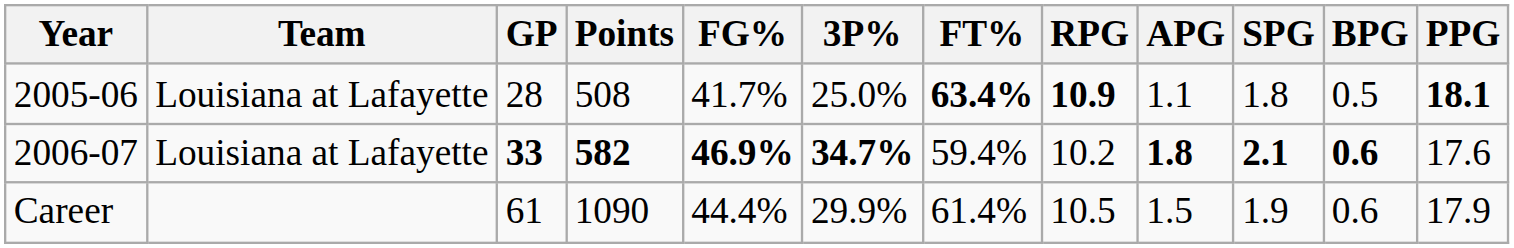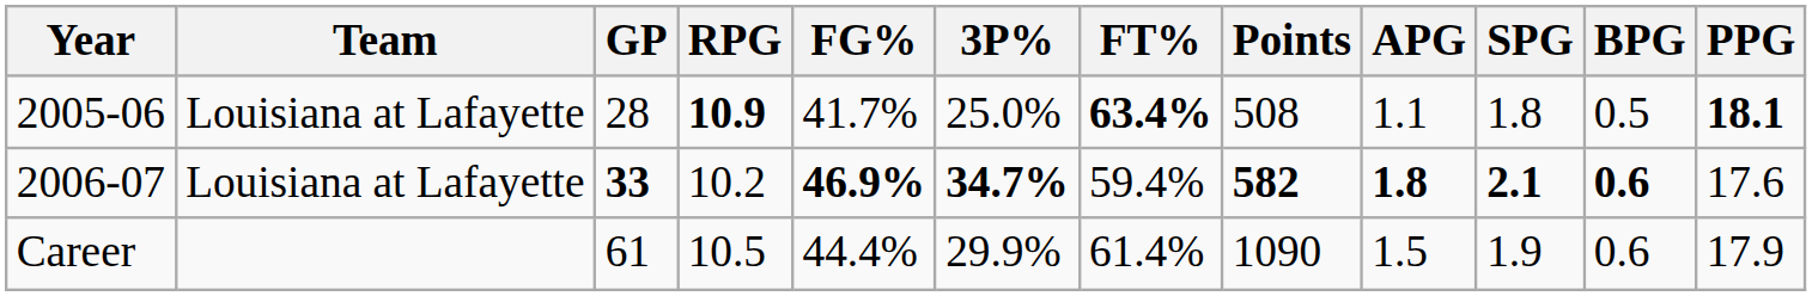columns swapped: Points <-> RPG
